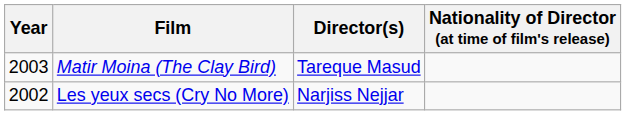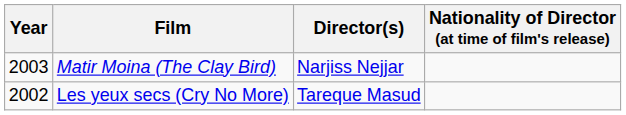Matir Moina (The Clay Bird) | Director(s): Tareque Masud -> Narjiss Nejjar
Les yeux secs (Cry No More) | Director(s): Narjiss Nejjar -> Tareque Masud
